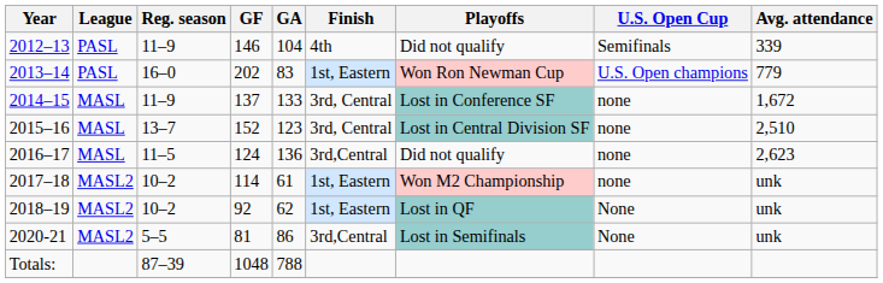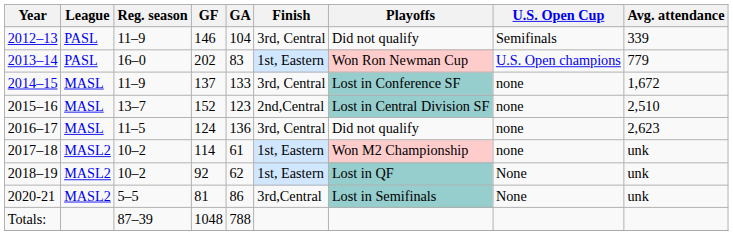2012–13 | Finish: 4th -> 3rd, Central
2015–16 | Finish: 3rd, Central -> 2nd,Central
2016–17 | Finish: 3rd,Central -> 3rd, Central
